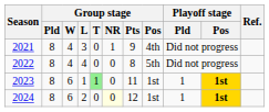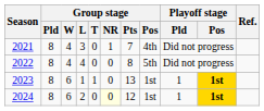2021 | Group stage / Pts: 9 -> 7
2023 | Group stage / T: lightgreen background -> no background
2023 | Group stage / Pts: 11 -> 13
